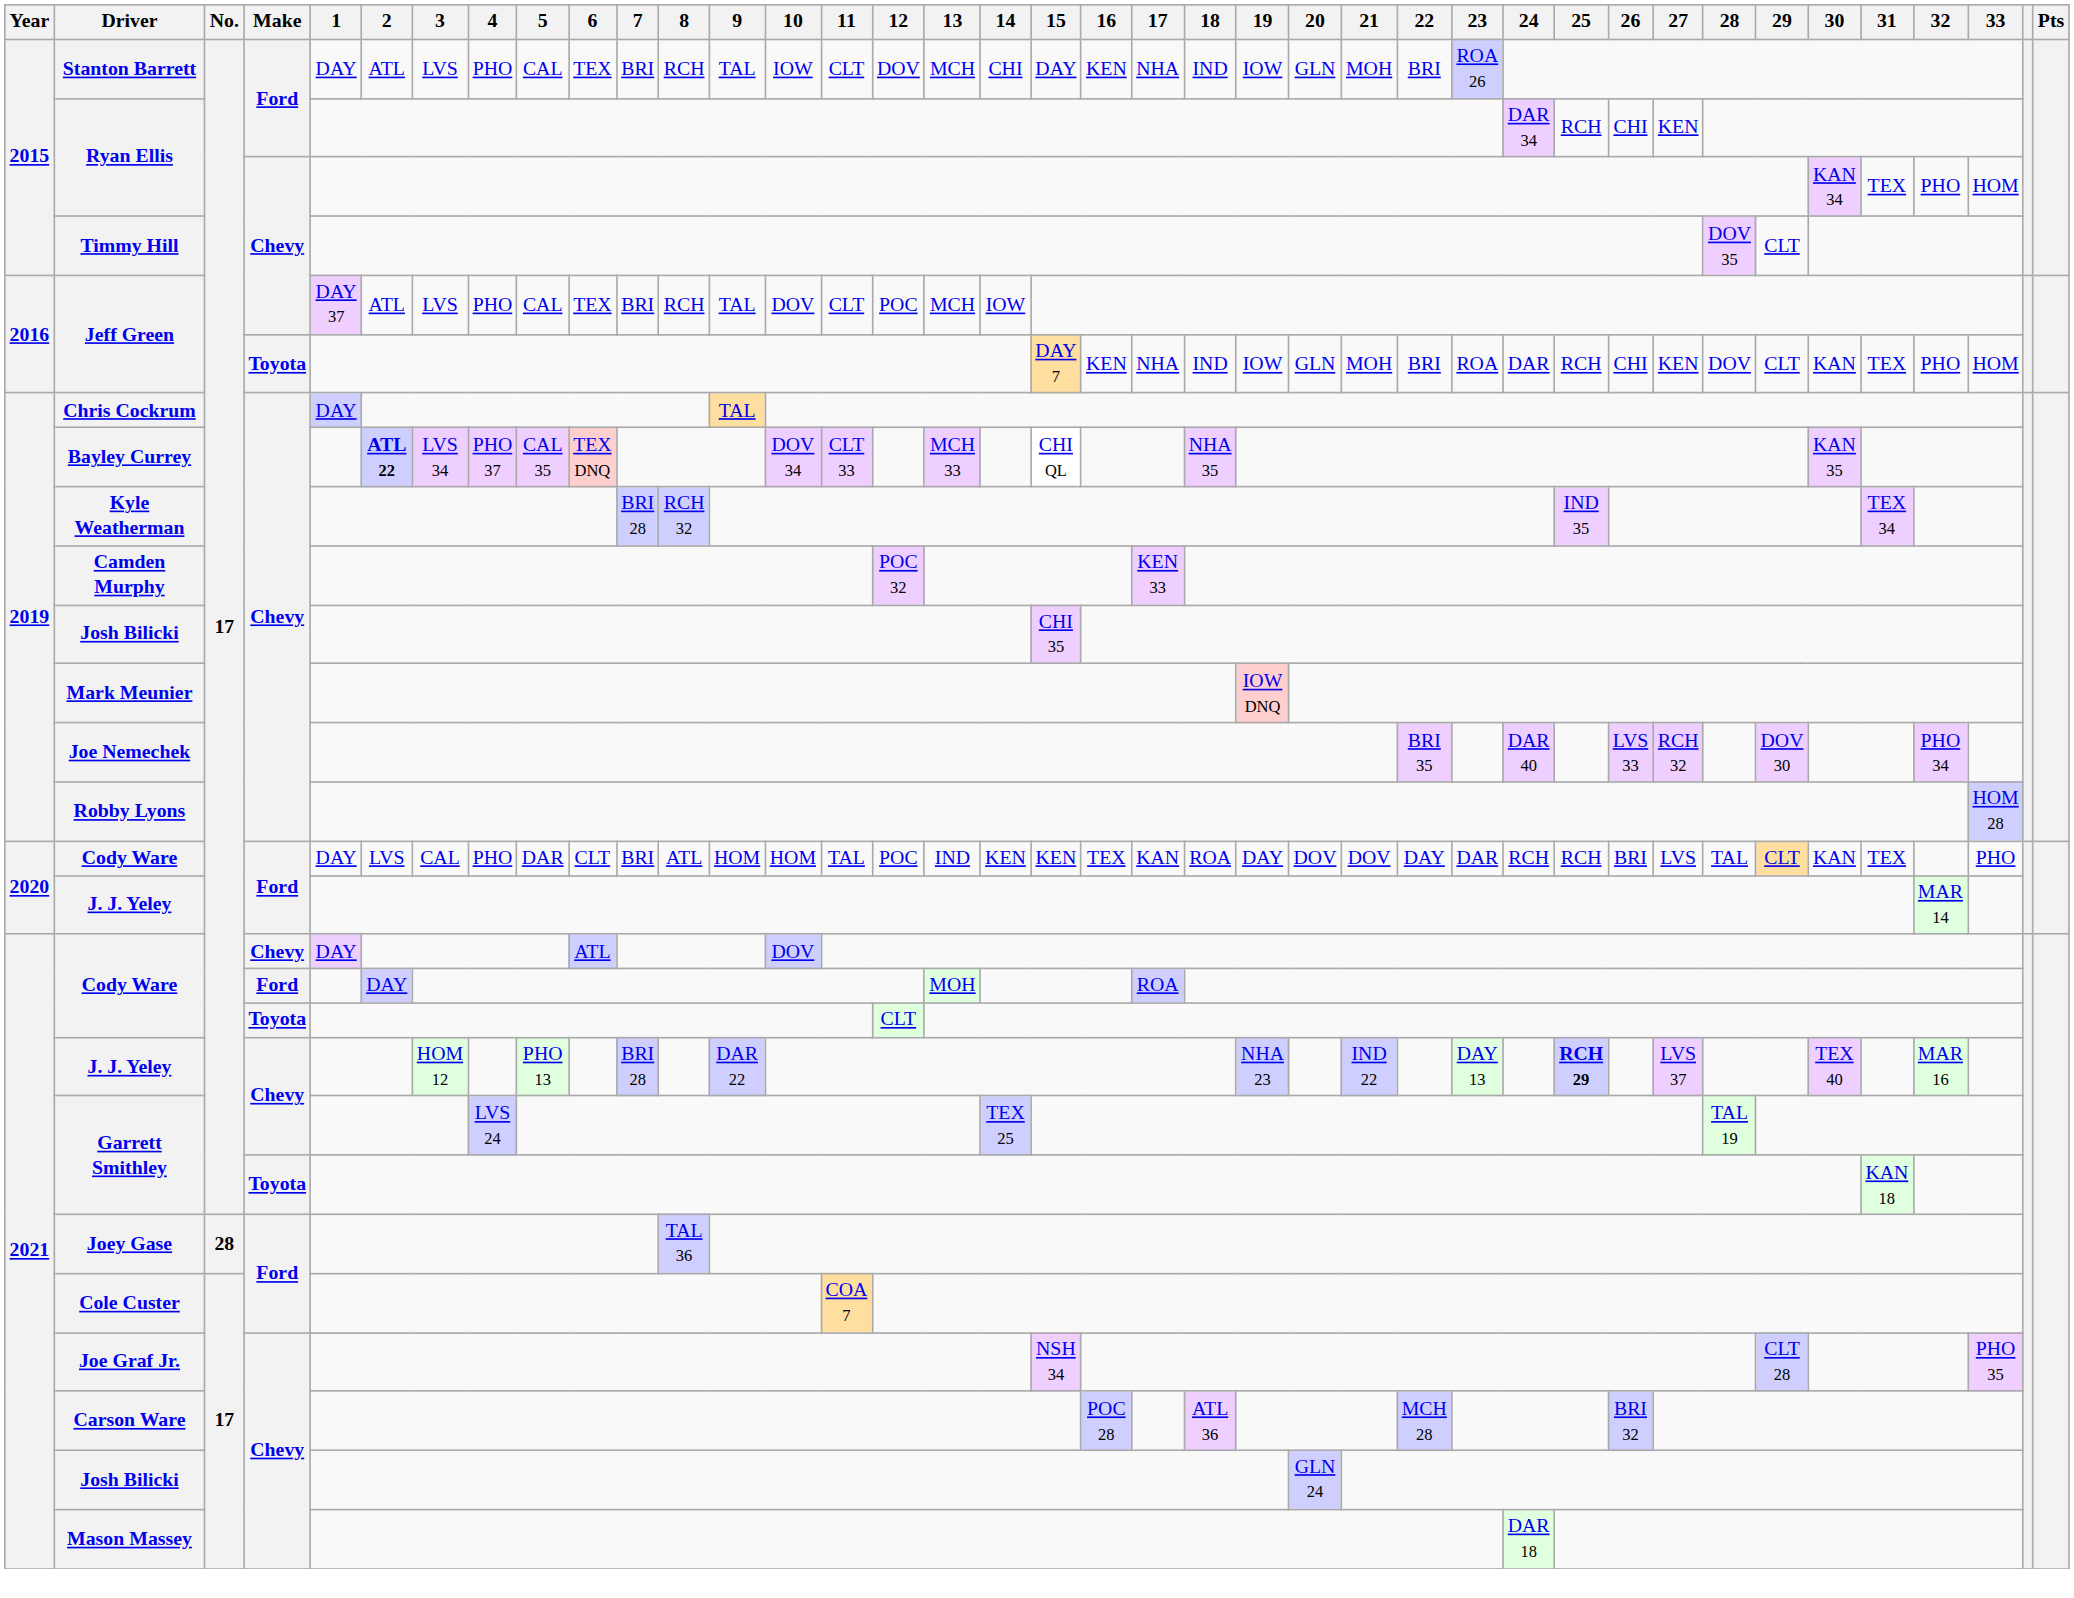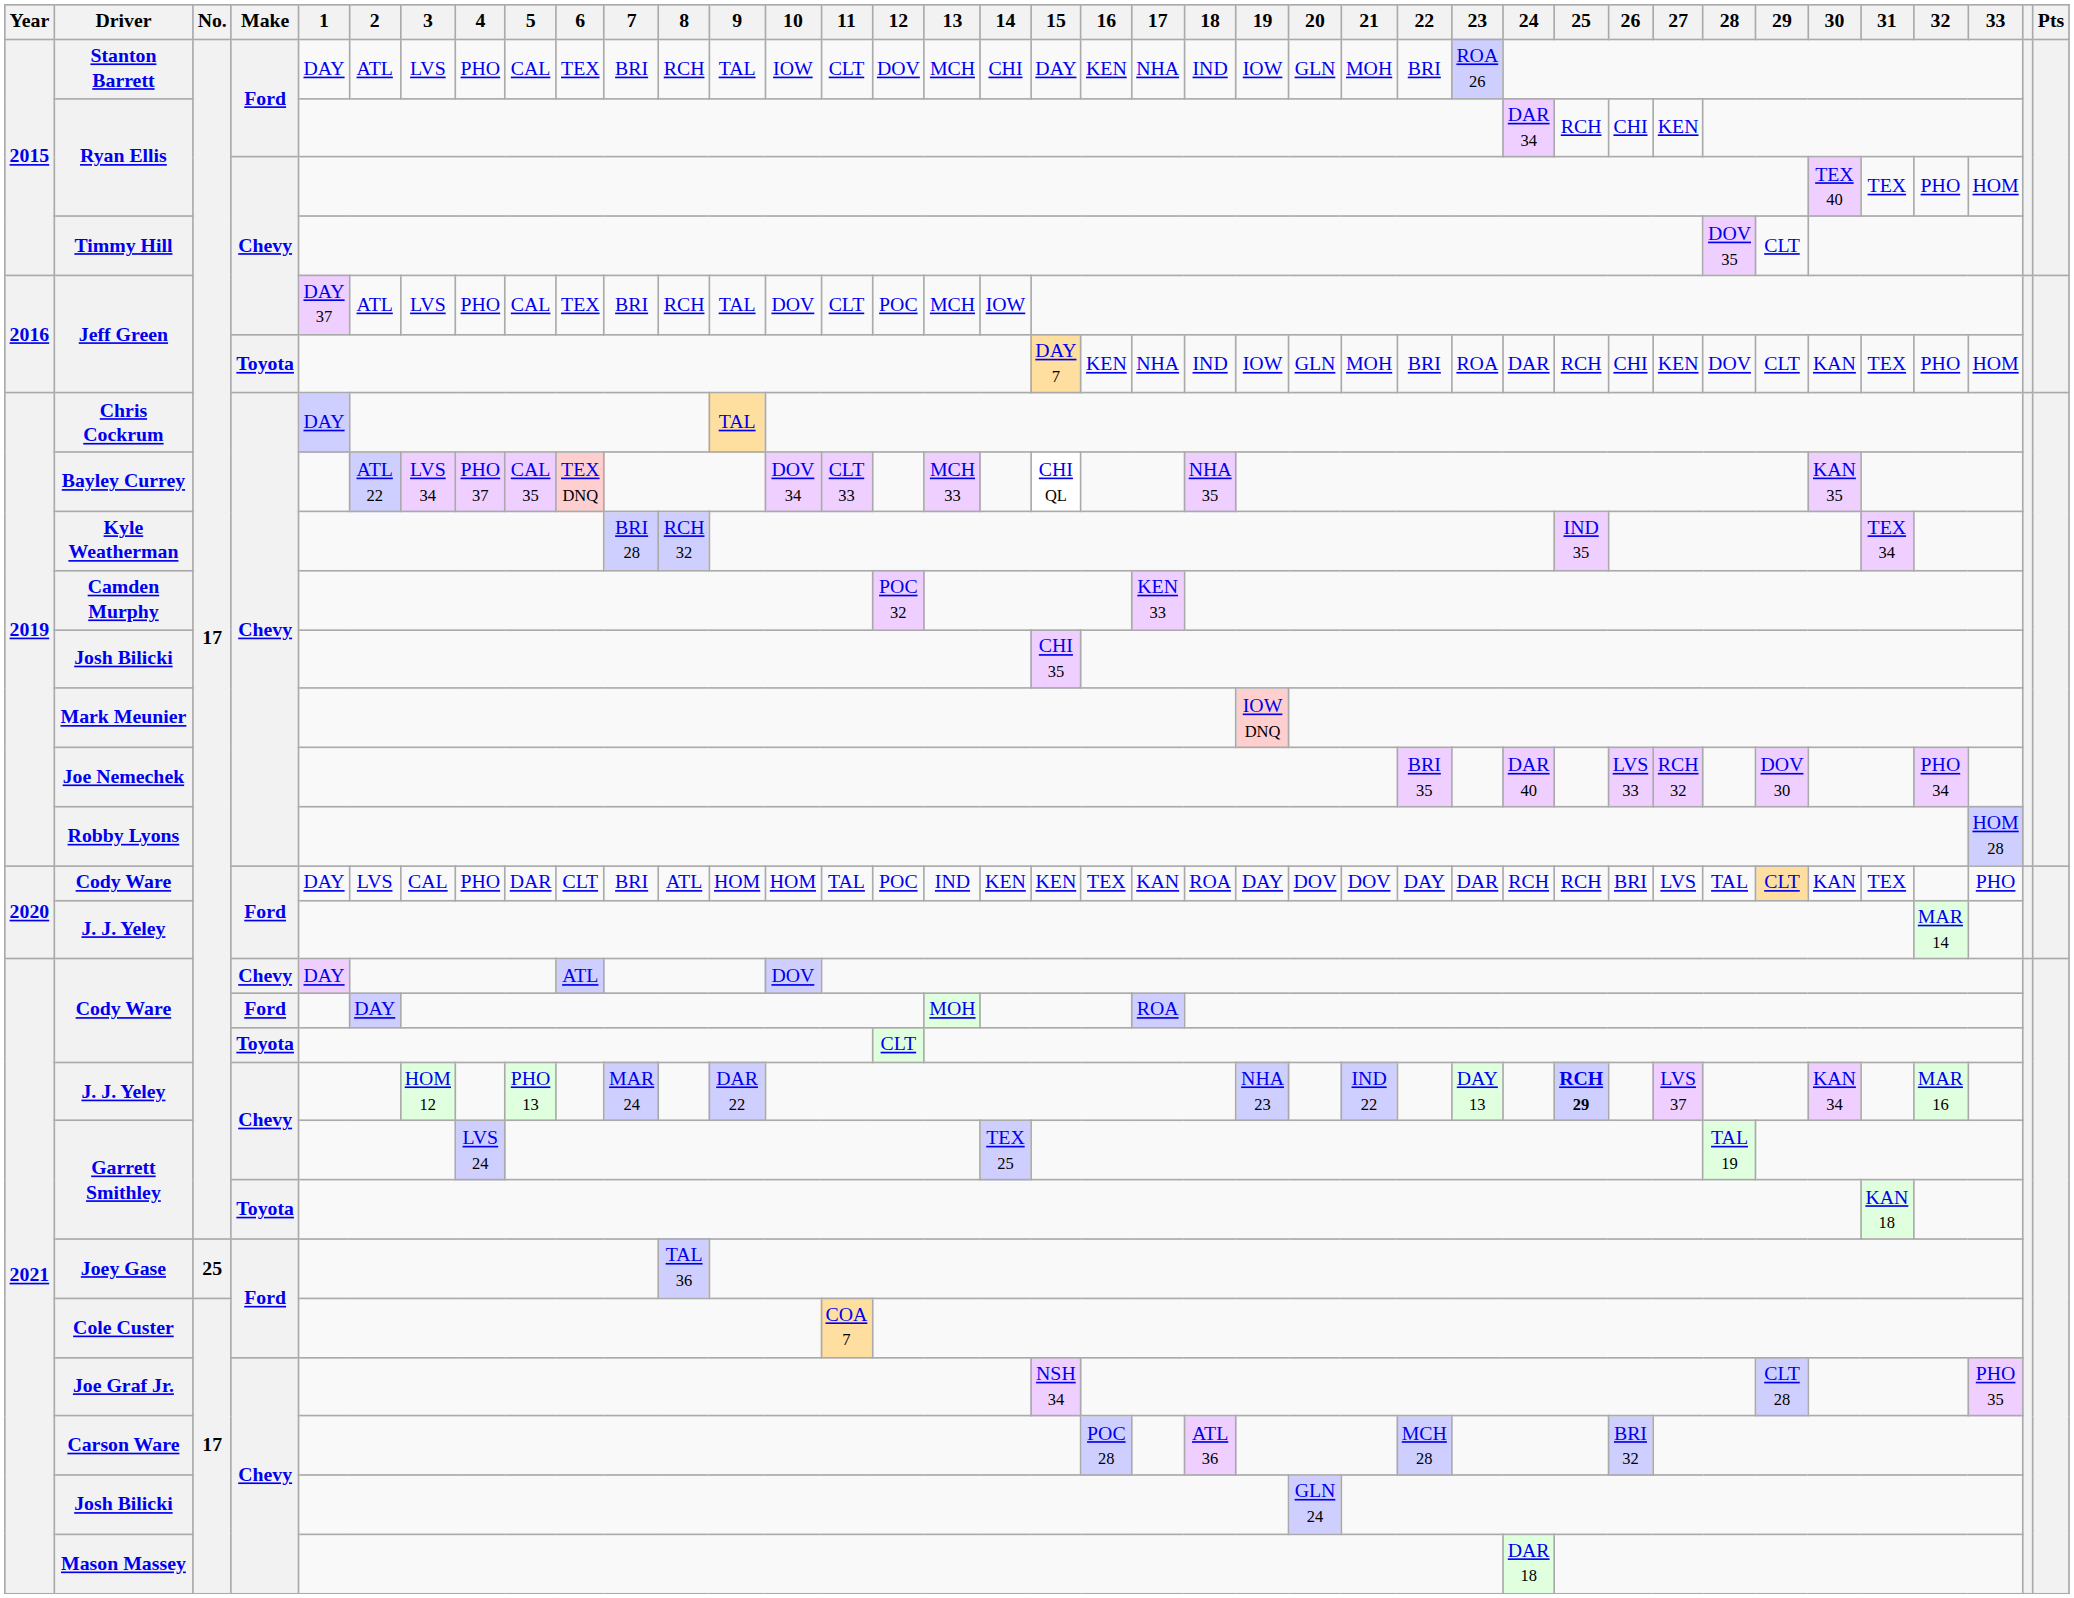Ryan Ellis / Chevy | 30: KAN 34 -> TEX 40
Bayley Currey | 2: bold -> normal
J. J. Yeley / Chevy | 7: BRI 28 -> MAR 24
J. J. Yeley / Chevy | 30: TEX 40 -> KAN 34
Joey Gase | No.: 28 -> 25
